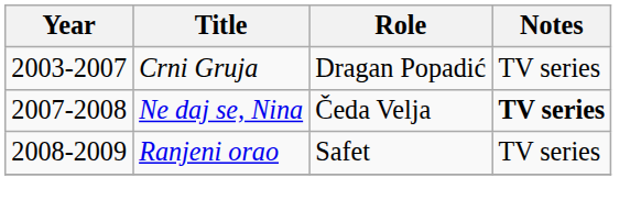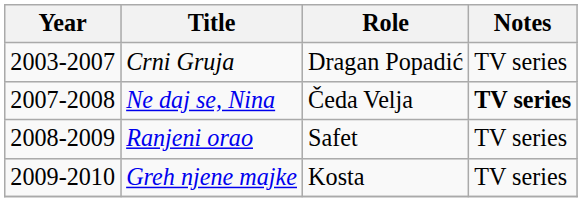+ row: 2009-2010 | Greh njene majke | Kosta | TV series
